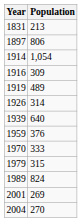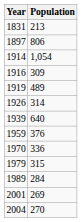1970 | Population: 333 -> 336
1989 | Population: 824 -> 284
